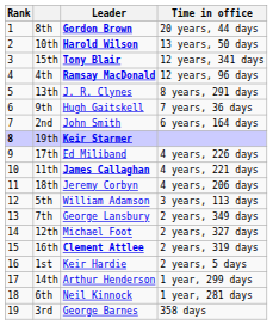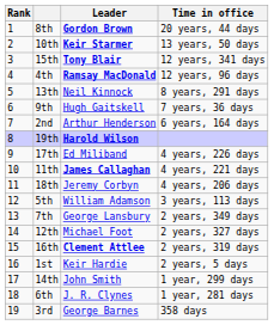10th | Leader: Harold Wilson -> Keir Starmer
13th | Leader: J. R. Clynes -> Neil Kinnock
2nd | Leader: John Smith -> Arthur Henderson
19th | Rank: bold -> normal
19th | Leader: Keir Starmer -> Harold Wilson
14th | Leader: Arthur Henderson -> John Smith
6th | Leader: Neil Kinnock -> J. R. Clynes
